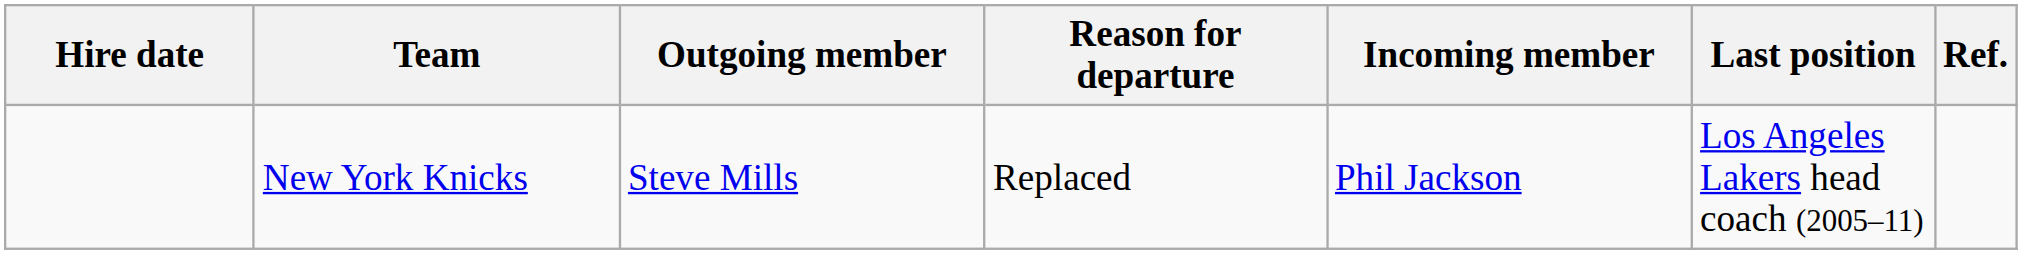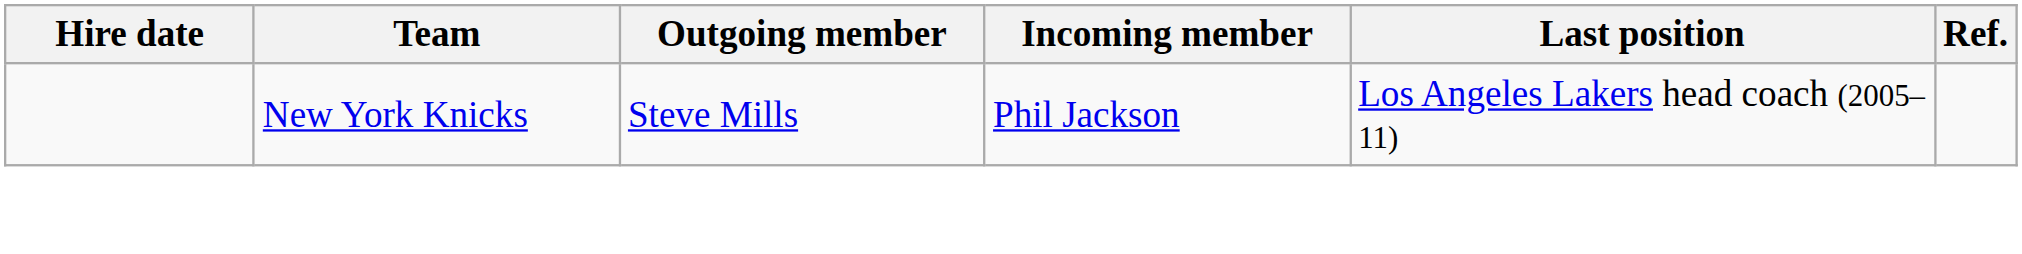- column: Reason for departure | Replaced
